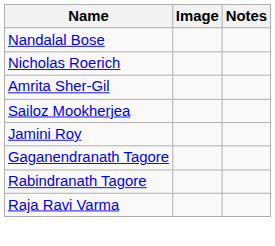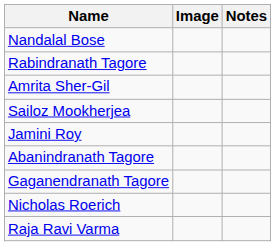rows swapped: Nicholas Roerich <-> Rabindranath Tagore
+ row: Abanindranath Tagore
